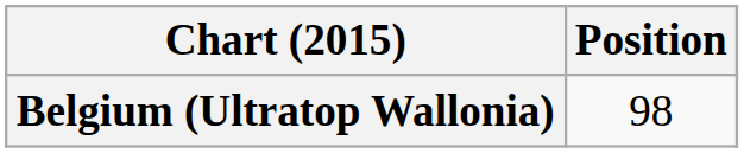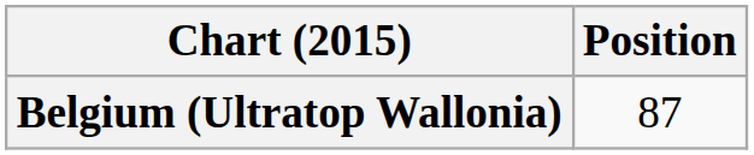Belgium (Ultratop Wallonia) | Position: 98 -> 87
